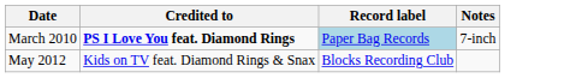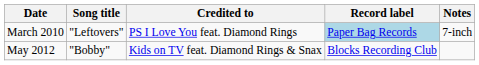+ column: Song title | "Leftovers" | "Bobby"
March 2010 | Credited to: bold -> normal
